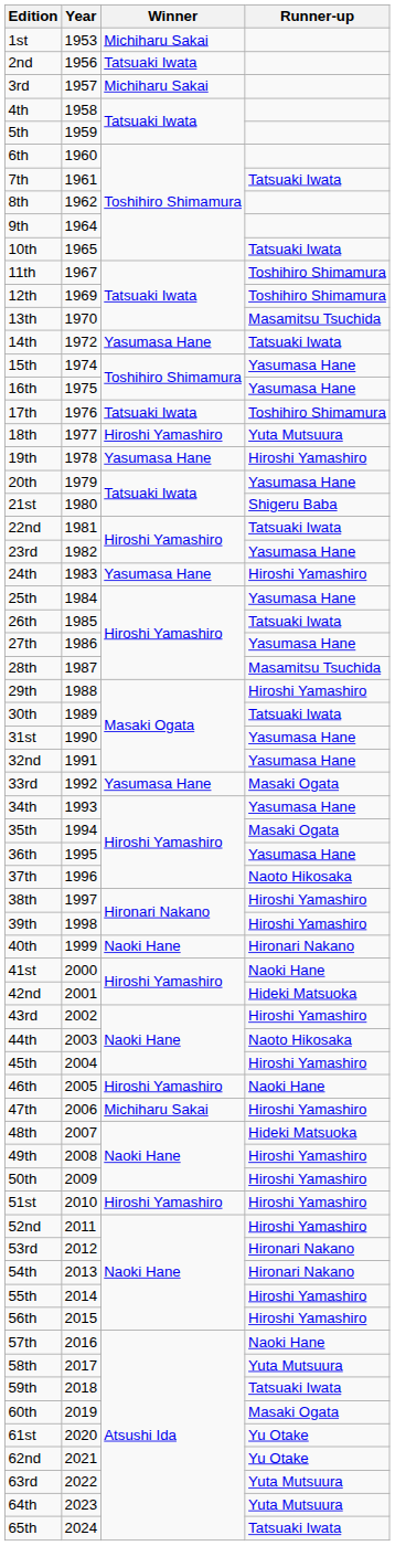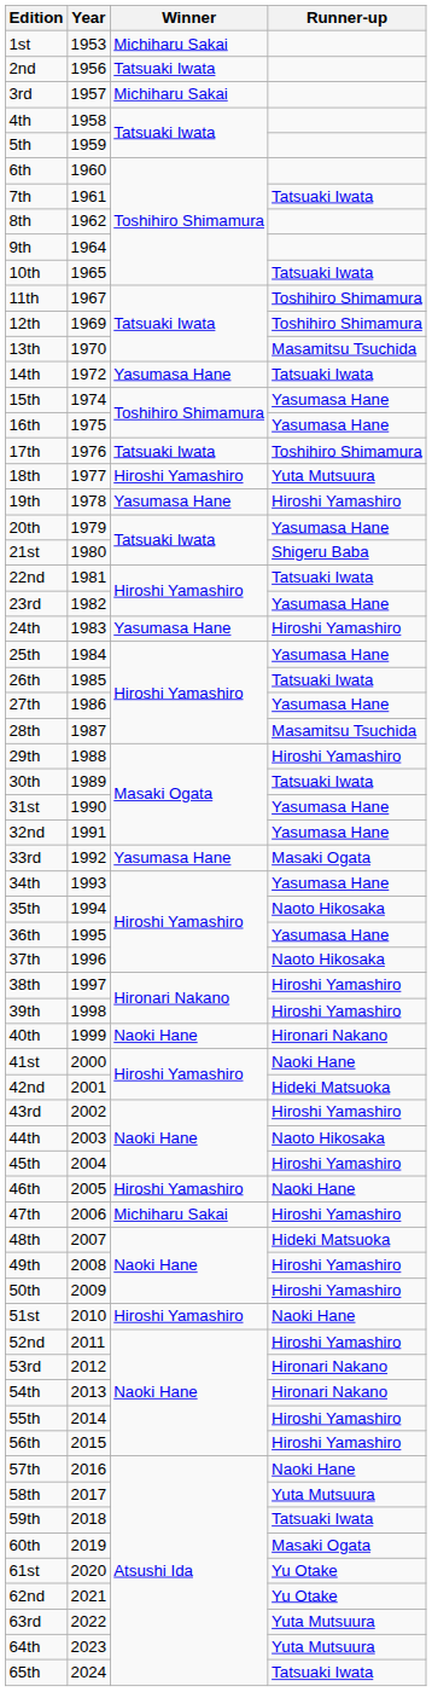35th | Runner-up: Masaki Ogata -> Naoto Hikosaka
51st | Runner-up: Hiroshi Yamashiro -> Naoki Hane
